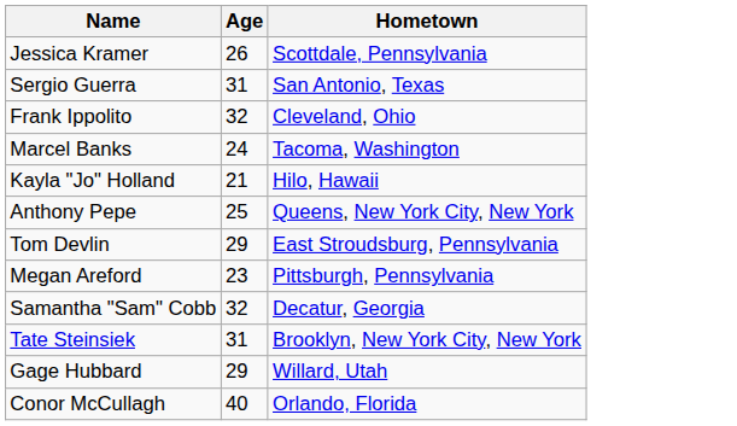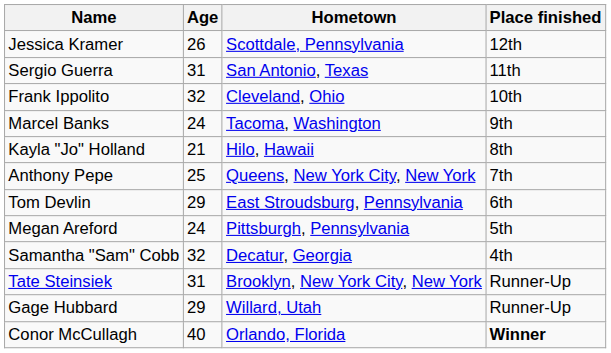+ column: Place finished | 12th | 11th | 10th | 9th | 8th | 7th | 6th | 5th | 4th | Runner-Up | Runner-Up | Winner
Megan Areford | Age: 23 -> 24
